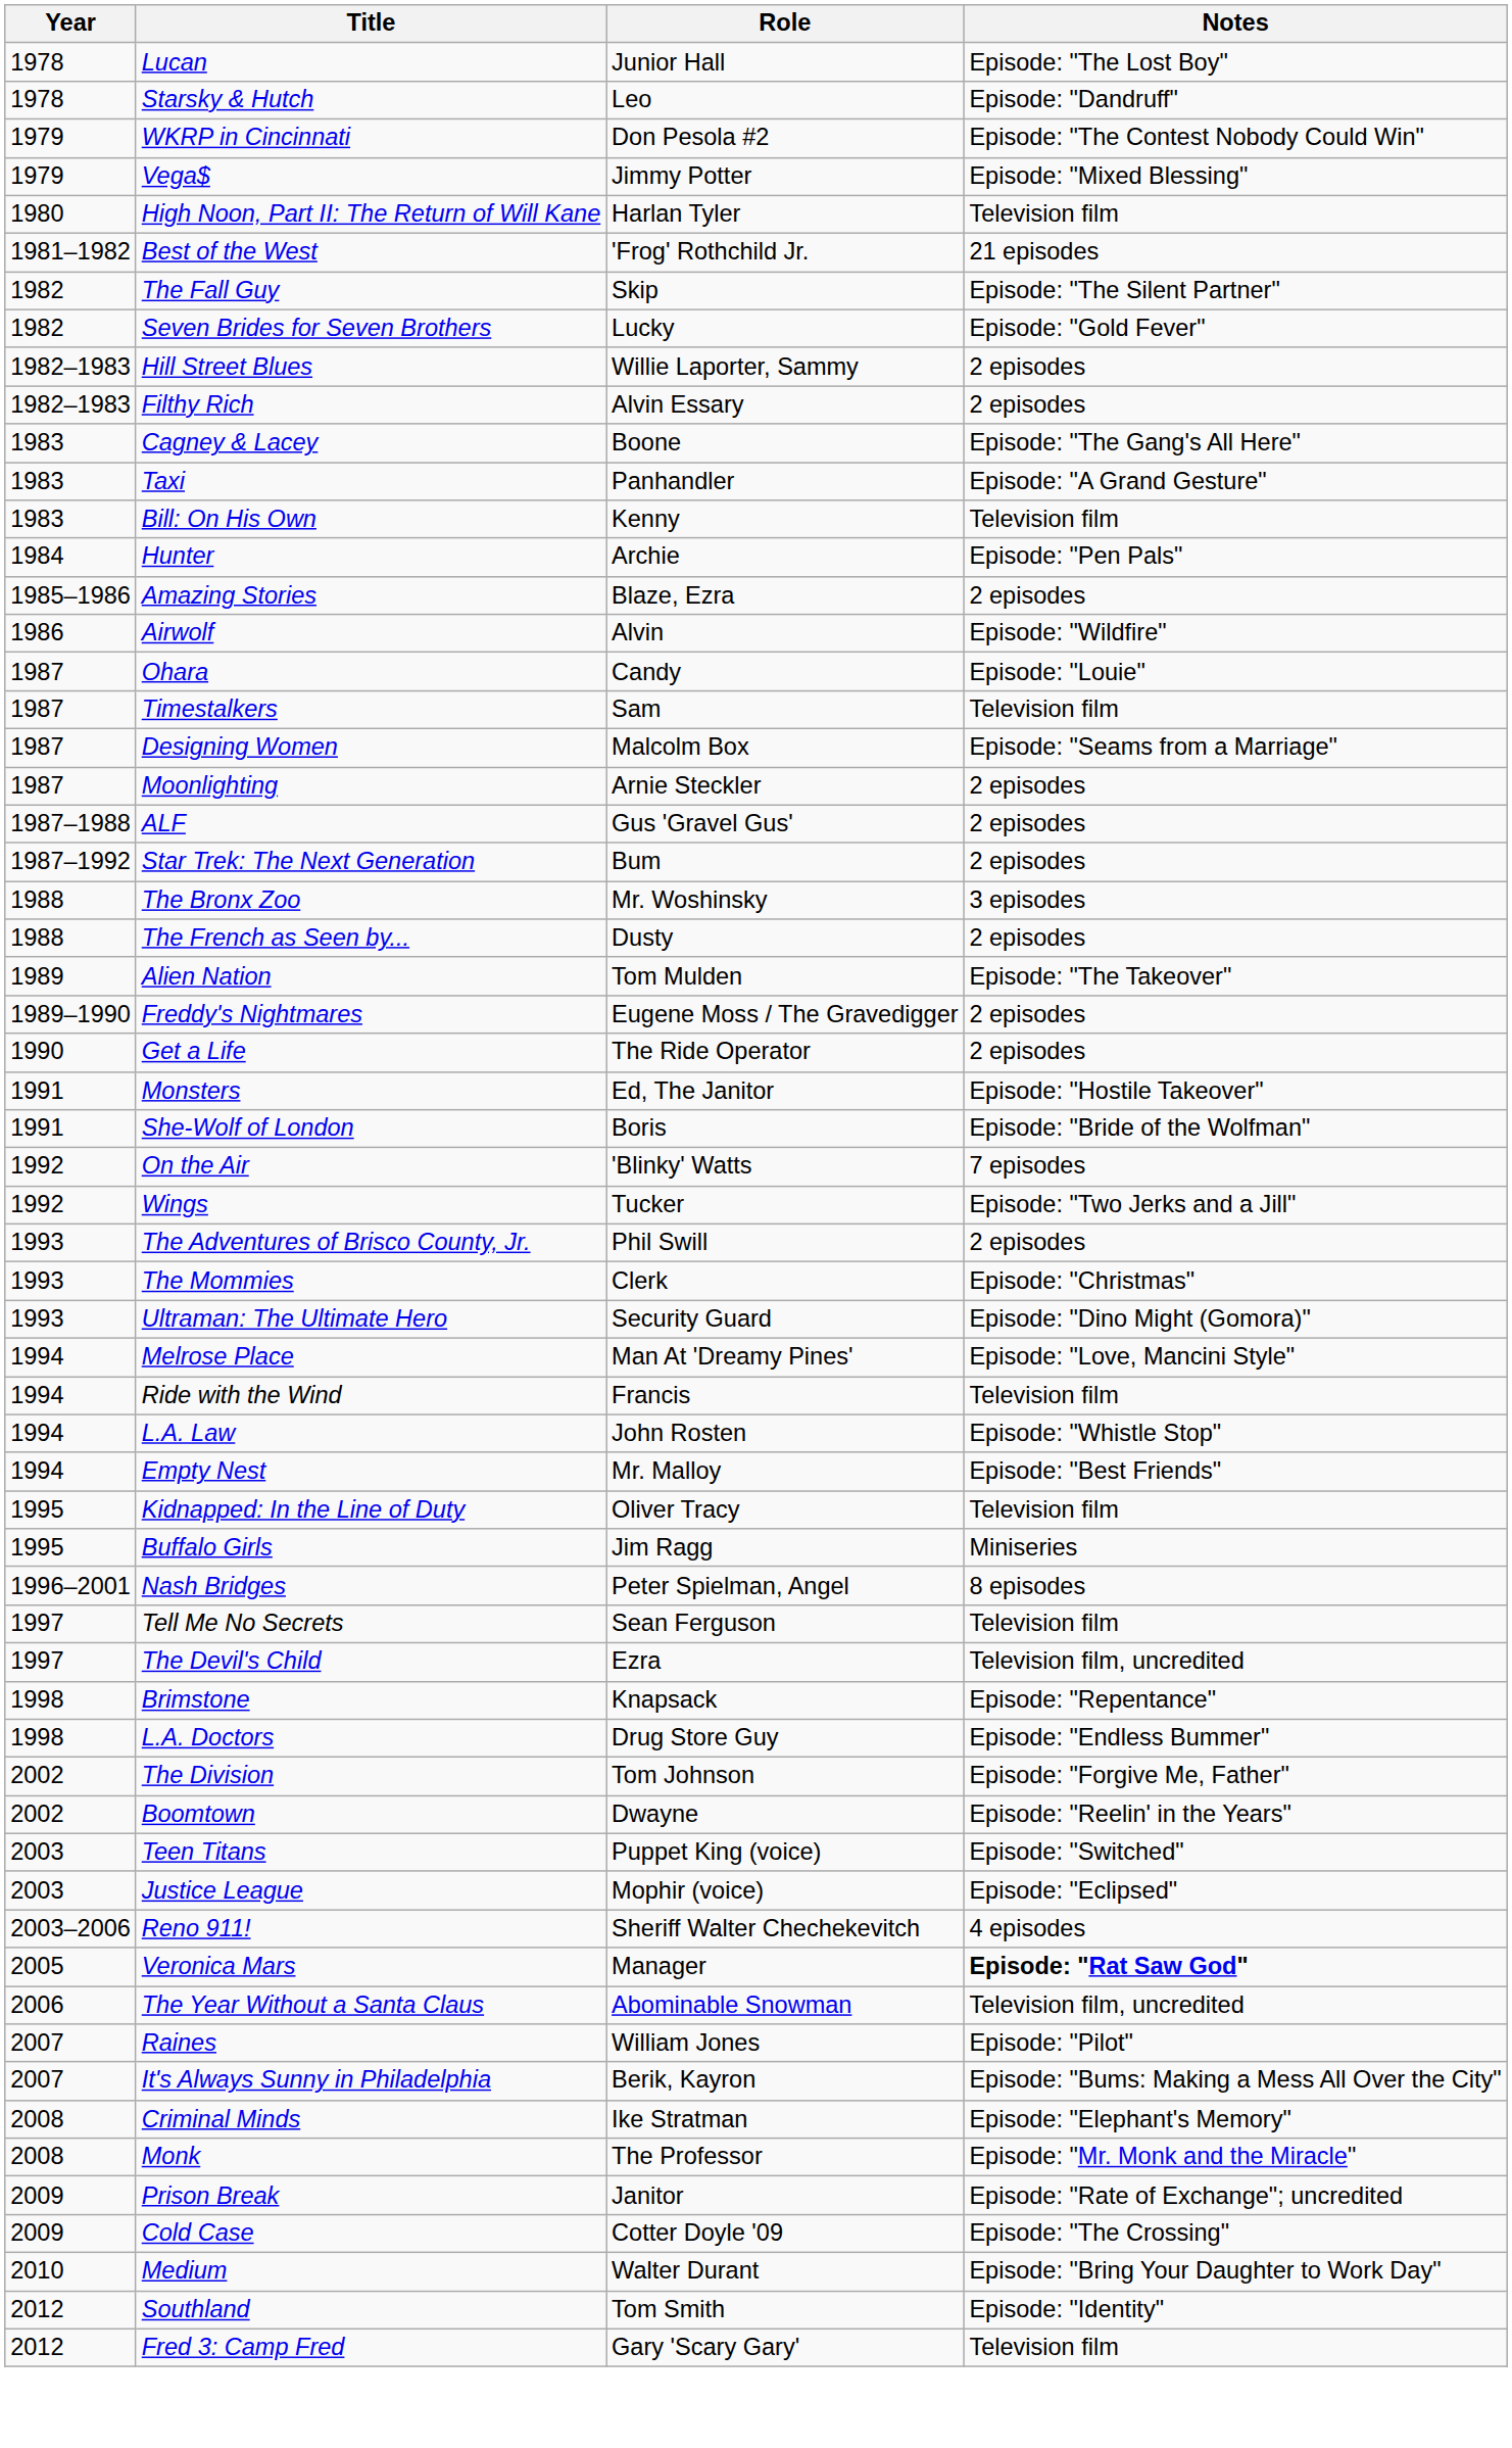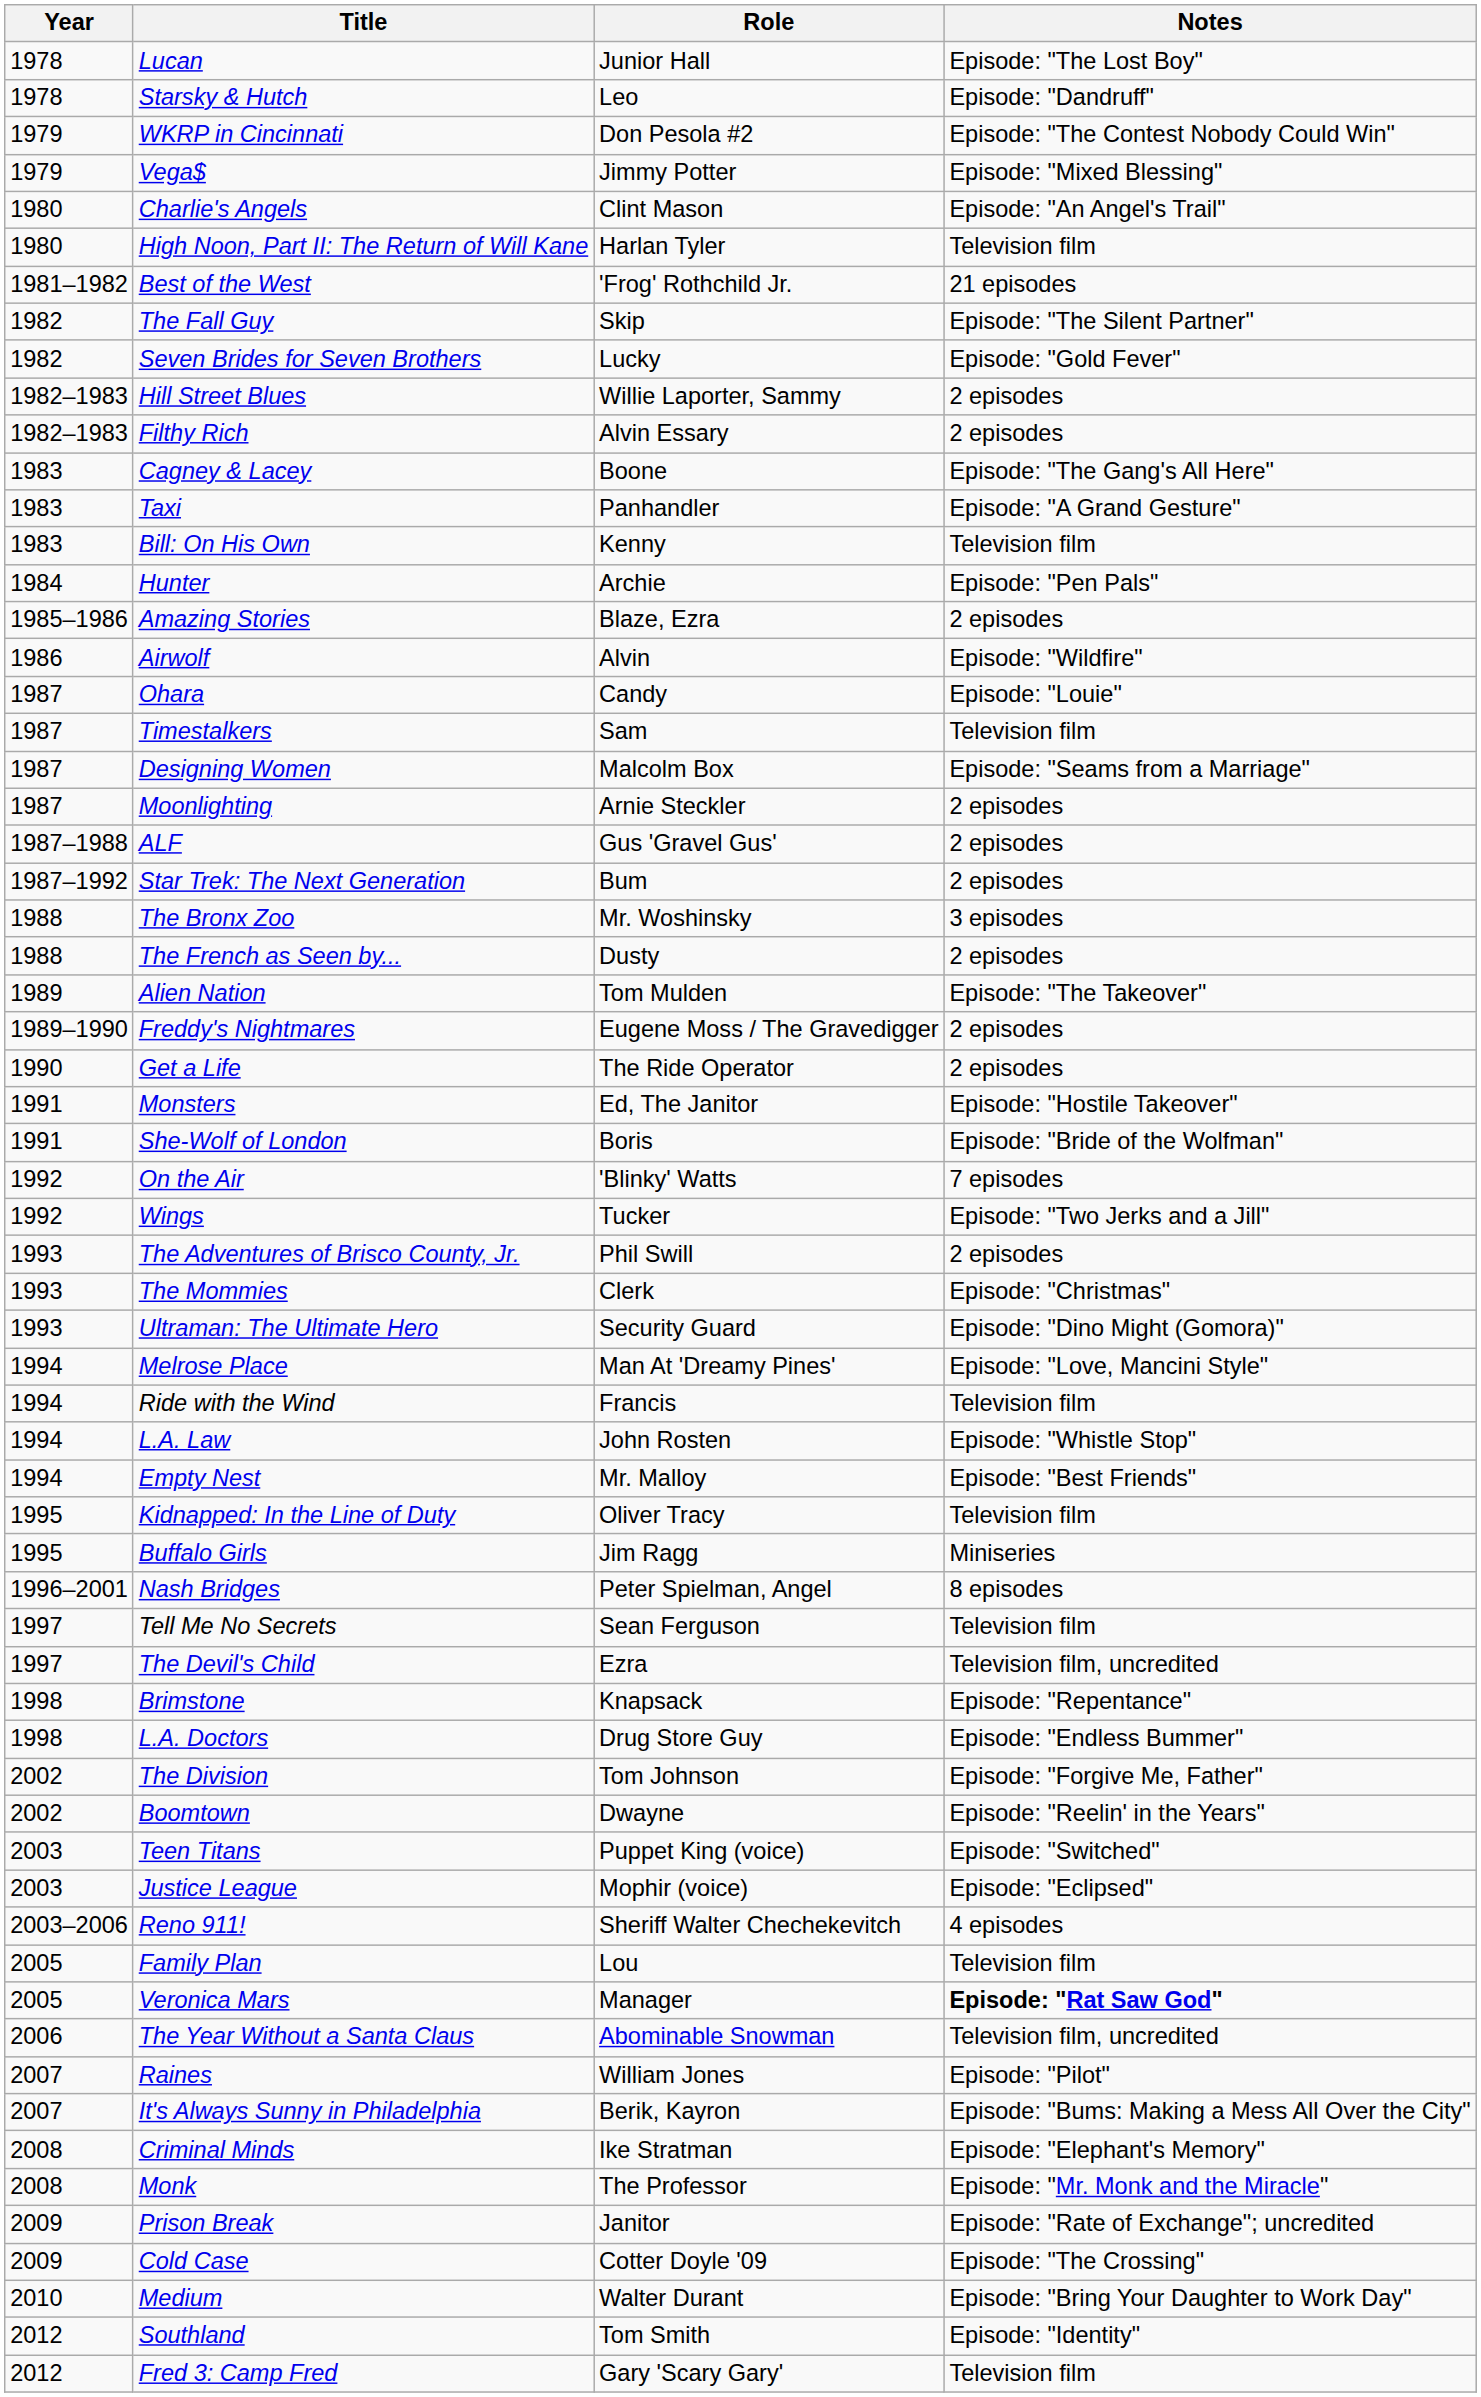+ row: 1980 | Charlie's Angels | Clint Mason | Episode: "An Angel's Trail"
+ row: 2005 | Family Plan | Lou | Television film
